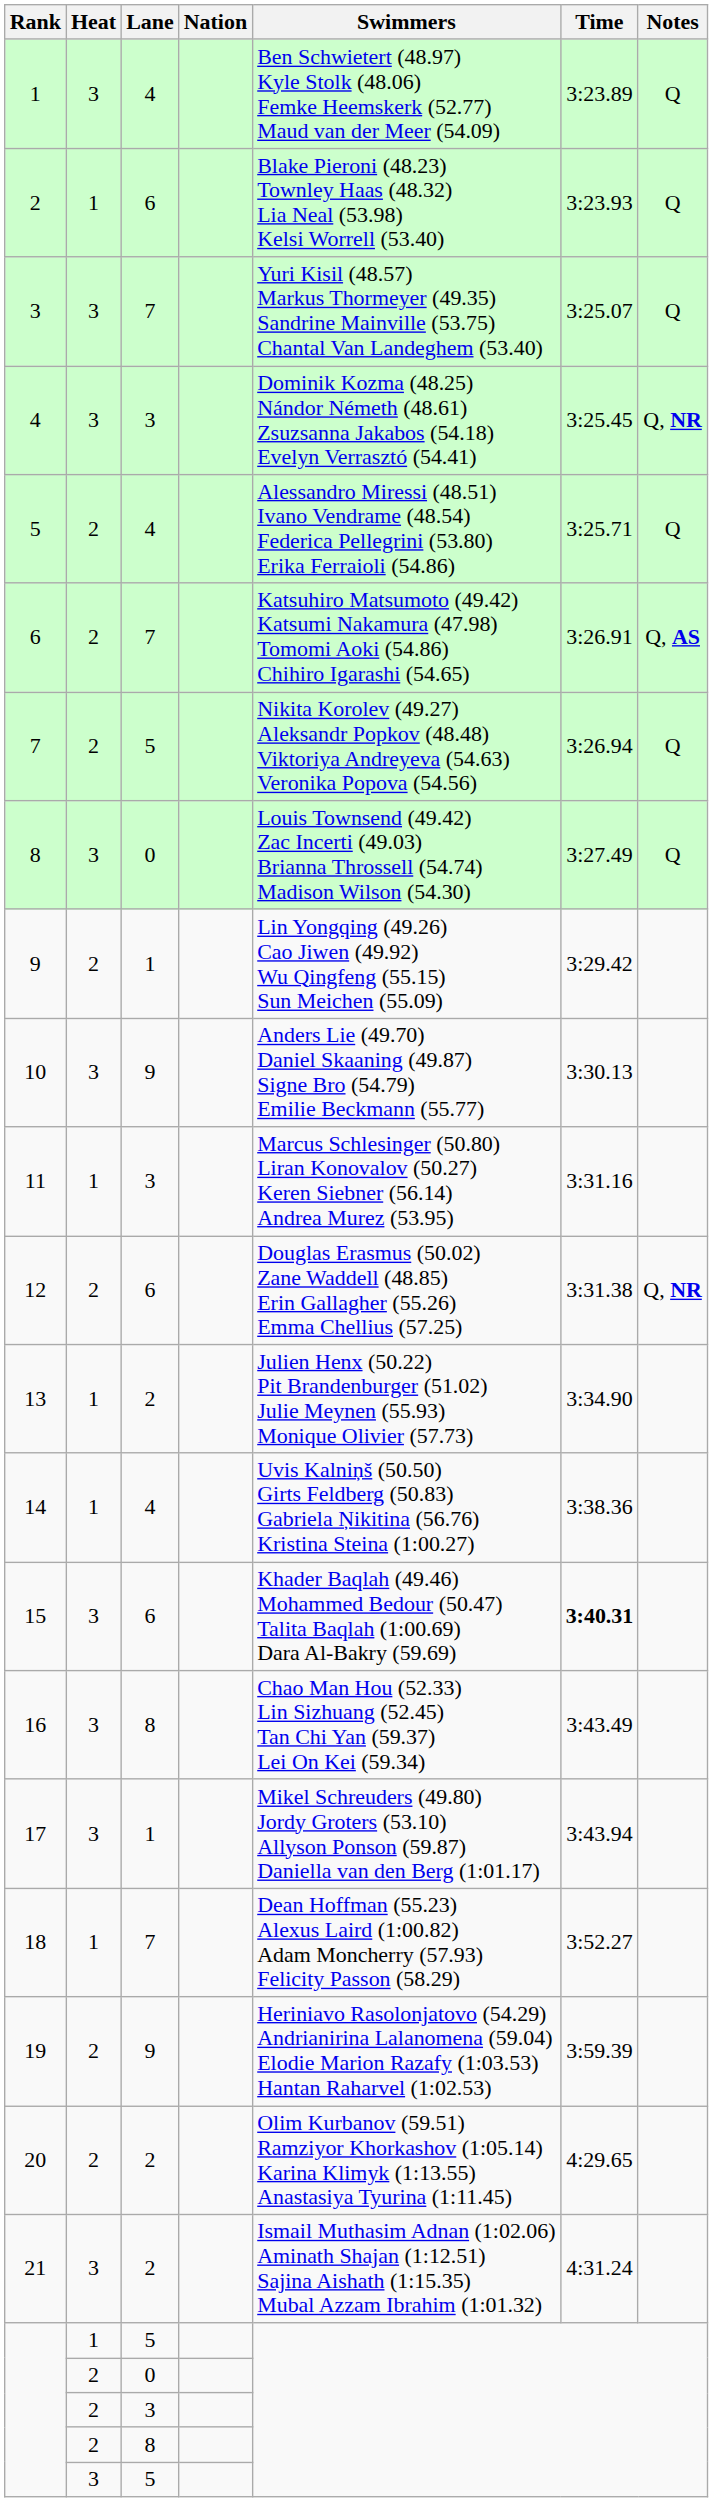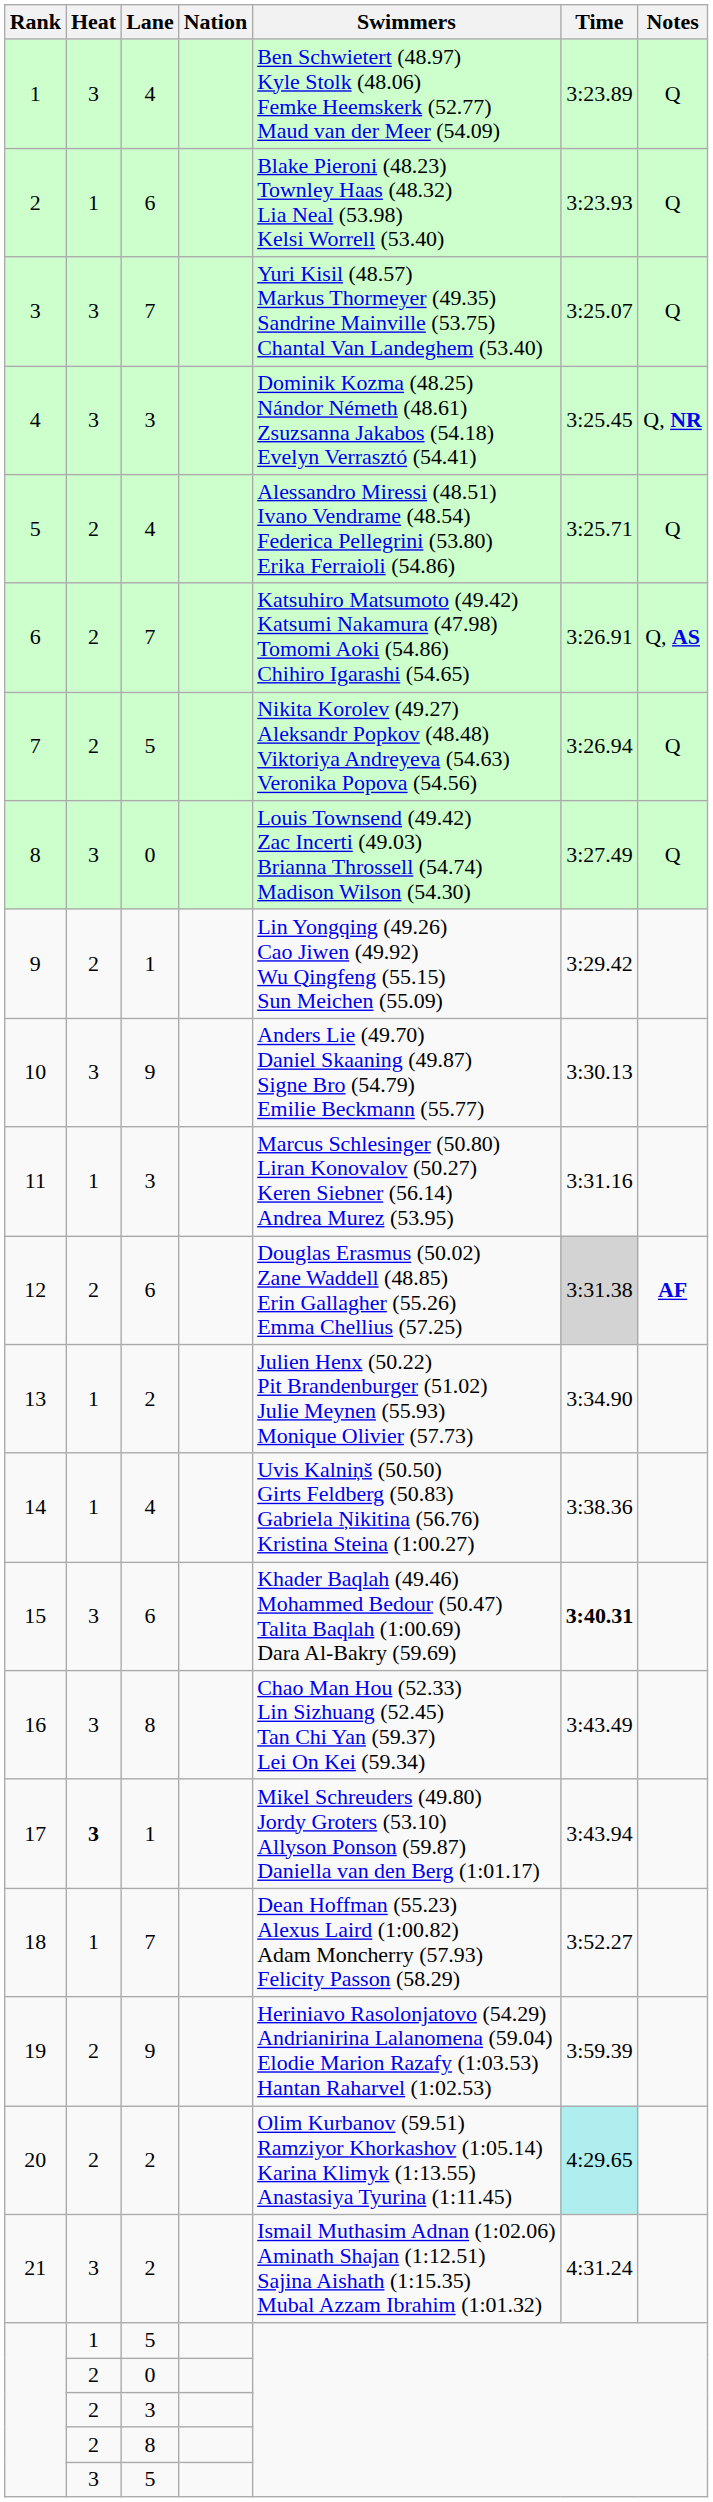12 | Time: no background -> lightgrey background
12 | Notes: Q, NR -> AF
17 | Heat: normal -> bold
20 | Time: no background -> paleturquoise background
